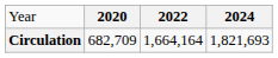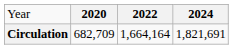Circulation | column 4: 1,821,693 -> 1,821,691
